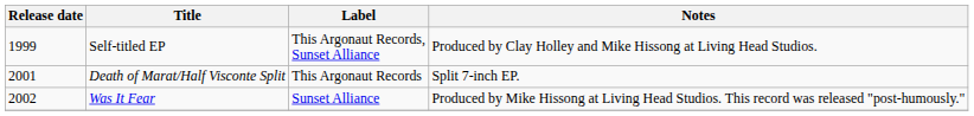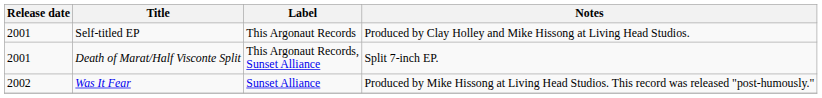Self-titled EP | Release date: 1999 -> 2001
Self-titled EP | Label: This Argonaut Records, Sunset Alliance -> This Argonaut Records
Death of Marat/Half Visconte Split | Label: This Argonaut Records -> This Argonaut Records, Sunset Alliance
